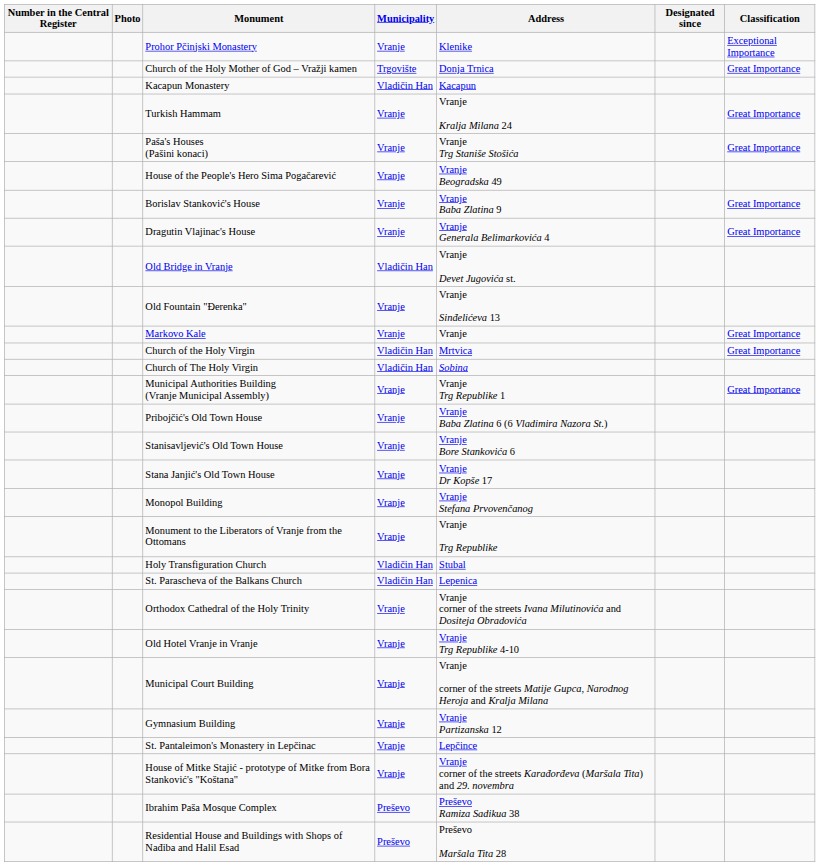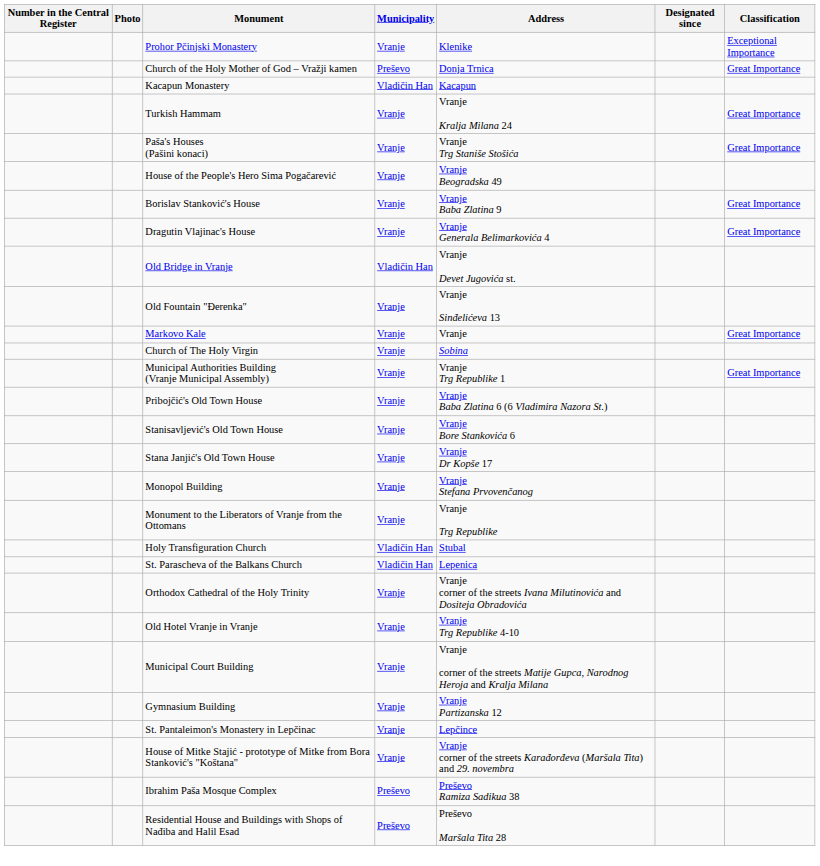Church of the Holy Mother of God – Vražji kamen | Municipality: Trgovište -> Preševo
- row: Church of the Holy Virgin | Vladičin Han | Mrtvica | Great Importance
Church of The Holy Virgin | Municipality: Vladičin Han -> Vranje
